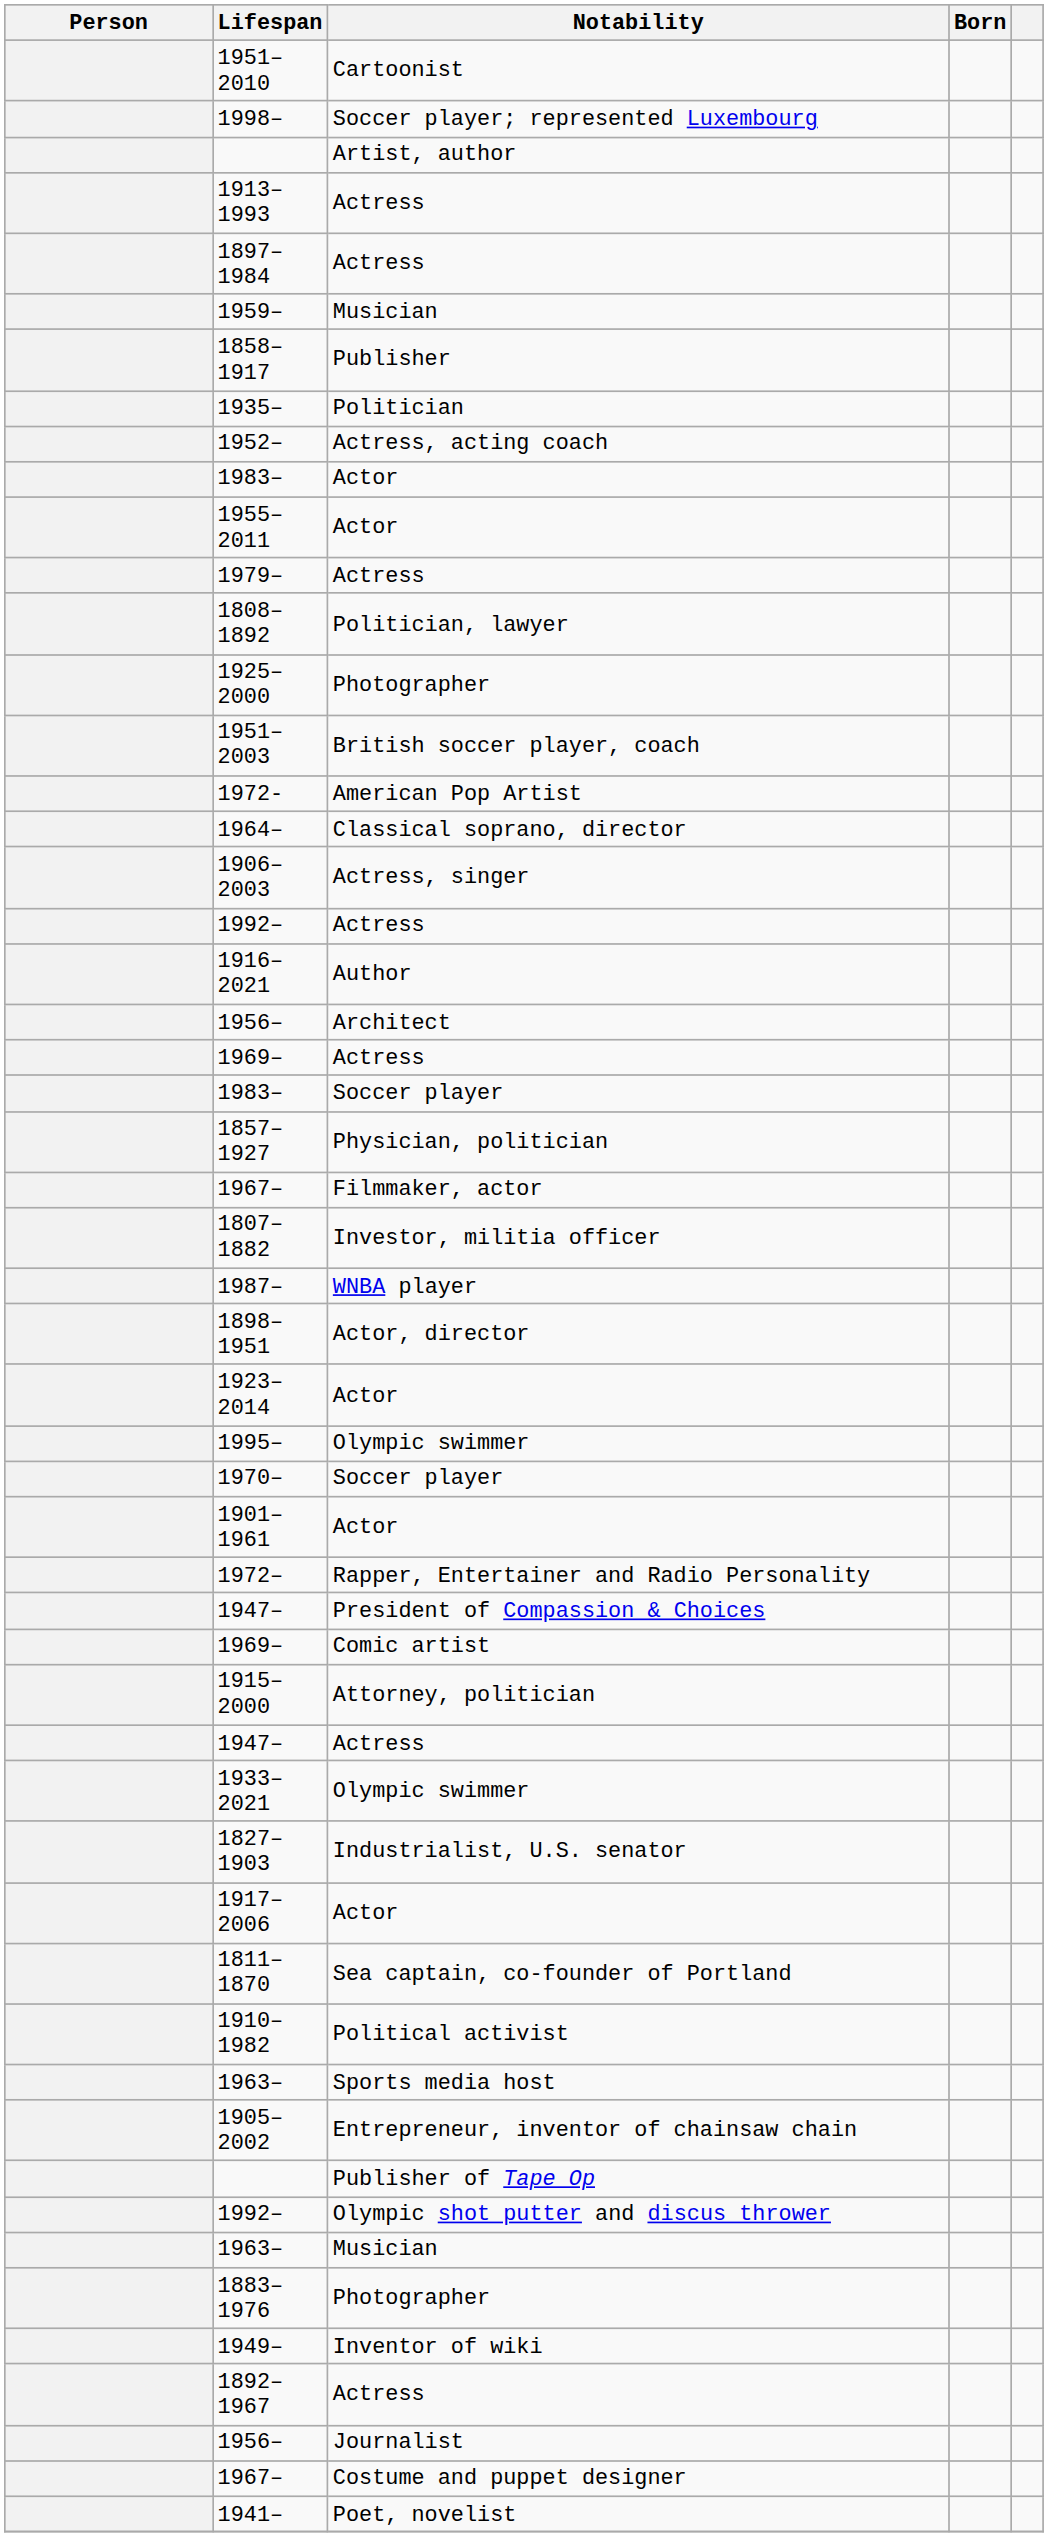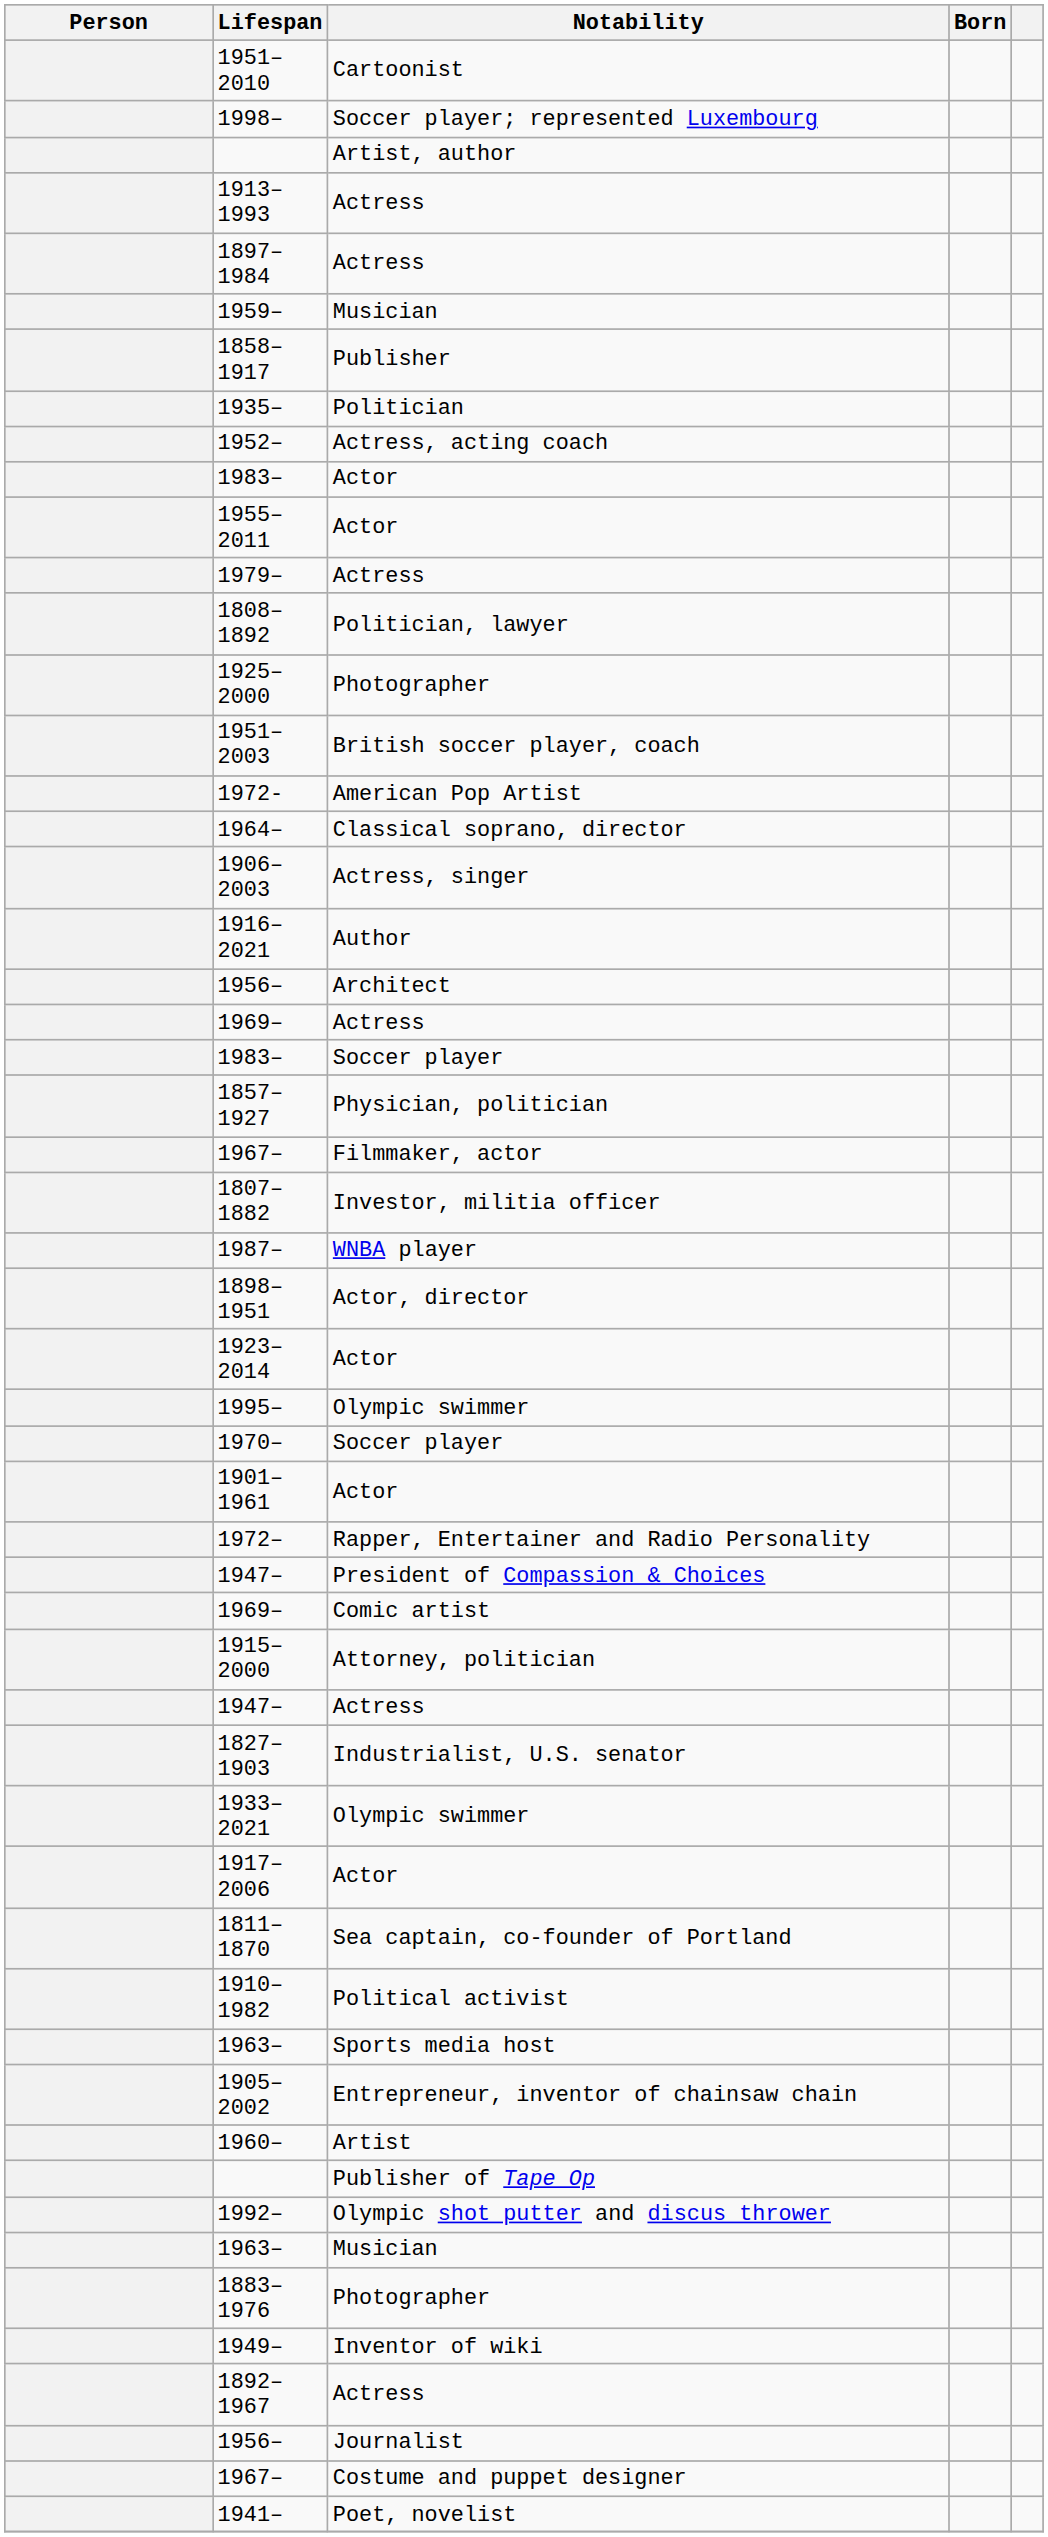- row: 1992– | Actress
rows swapped: 1827–1903 <-> 1933–2021
+ row: 1960– | Artist
